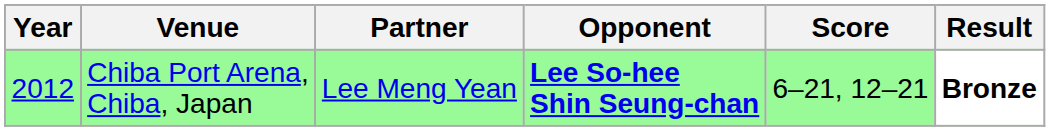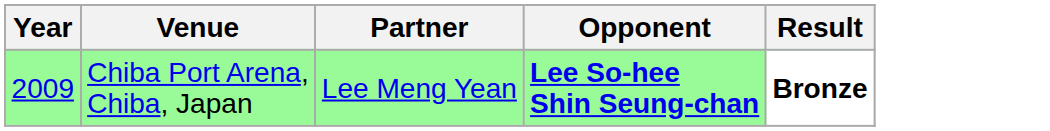- column: Score | 6–21, 12–21
Chiba Port Arena, Chiba, Japan | Year: 2012 -> 2009
